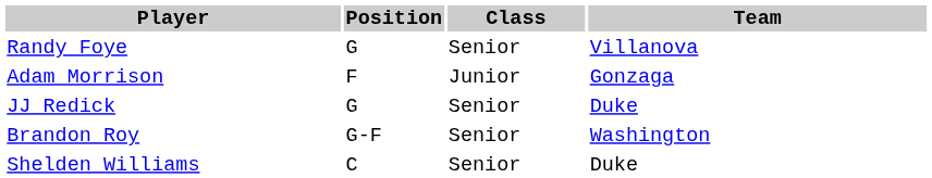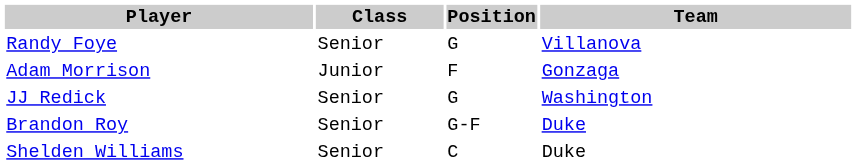columns swapped: Position <-> Class
JJ Redick | Team: Duke -> Washington
Brandon Roy | Team: Washington -> Duke
